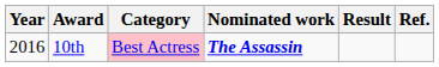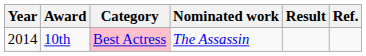10th | Year: 2016 -> 2014
10th | Nominated work: bold -> normal
